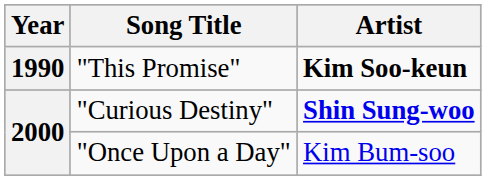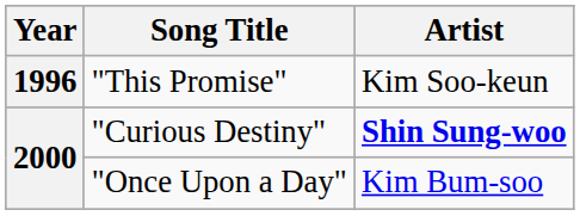"This Promise" | Year: 1990 -> 1996
"This Promise" | Artist: bold -> normal
